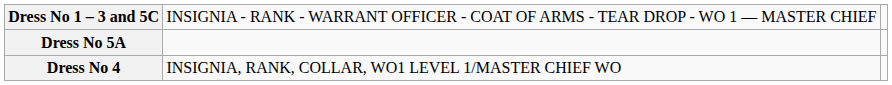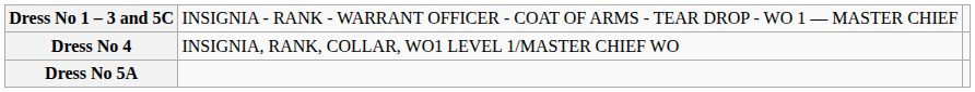rows swapped: Dress No 5A <-> Dress No 4
